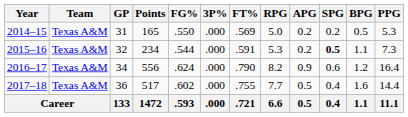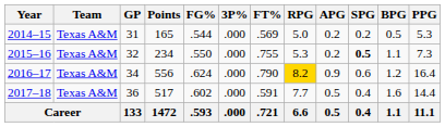2014–15 | FG%: .550 -> .544
2015–16 | FG%: .544 -> .550
2015–16 | FT%: .591 -> .755
2016–17 | RPG: no background -> gold background
2017–18 | FT%: .755 -> .591
